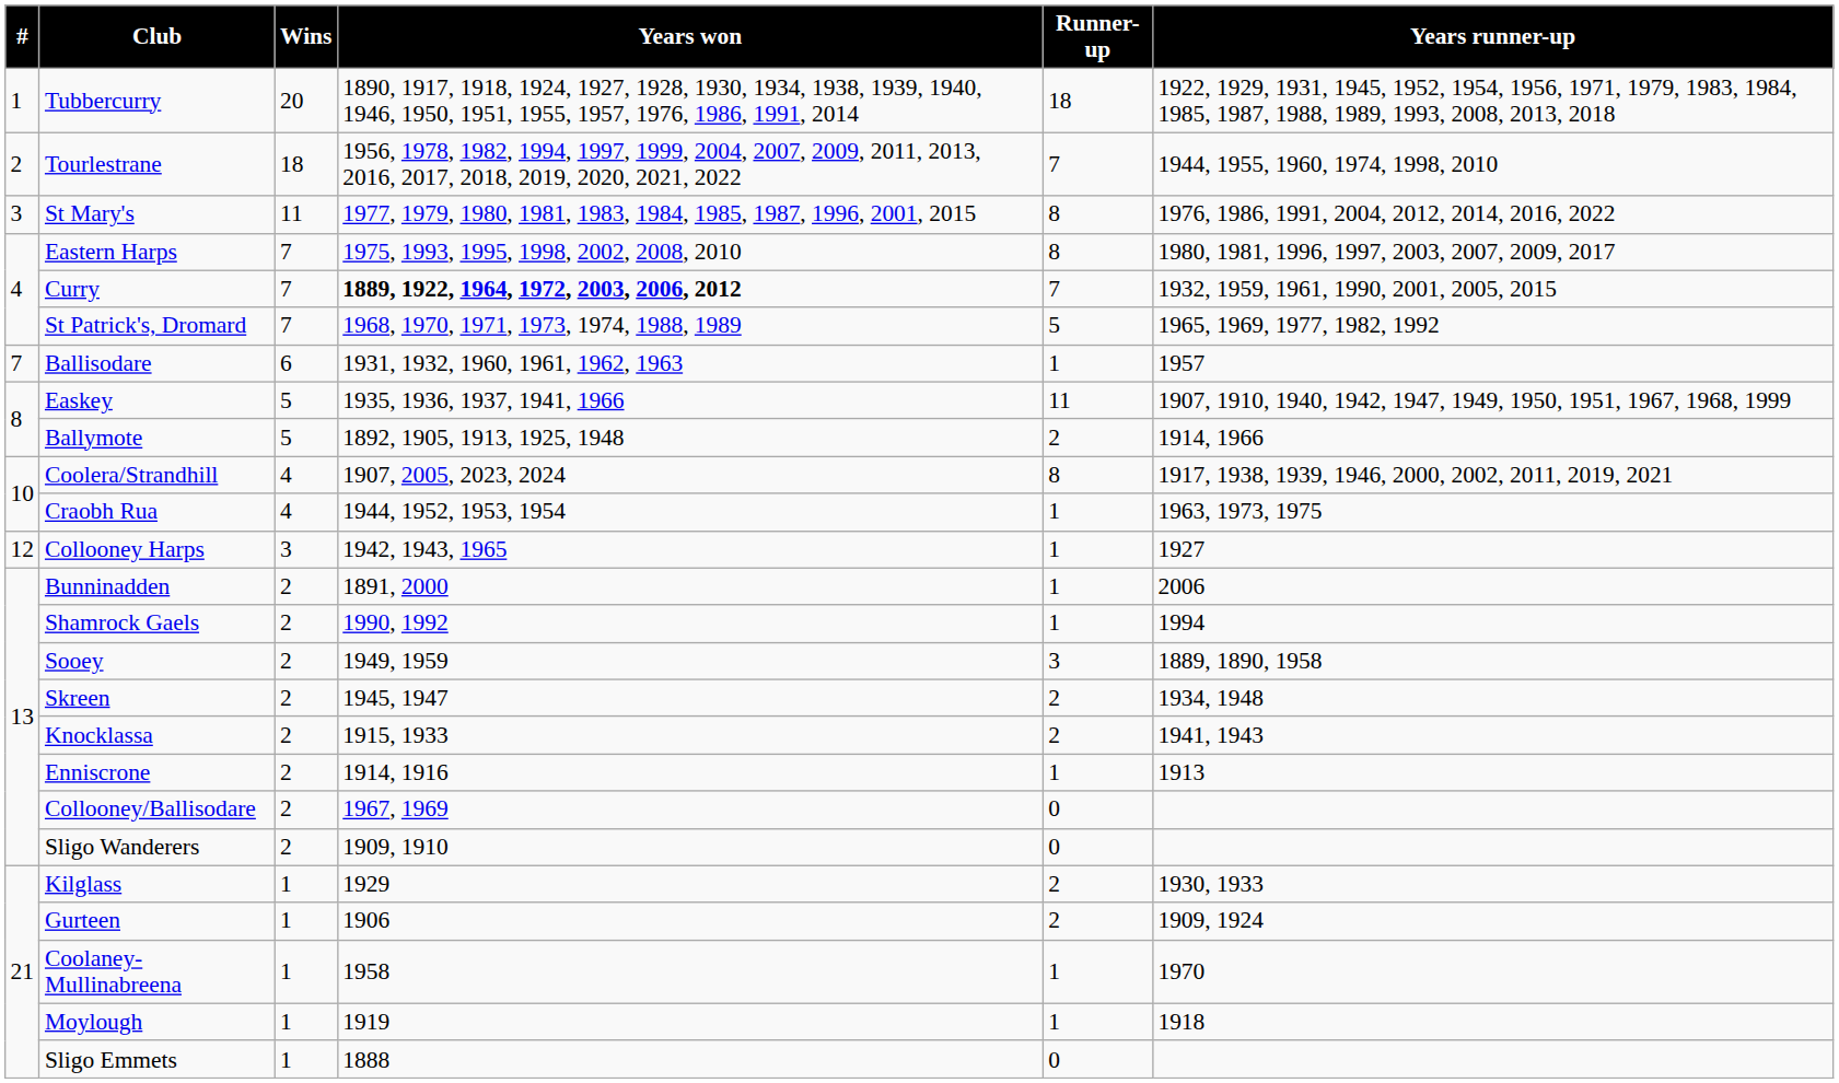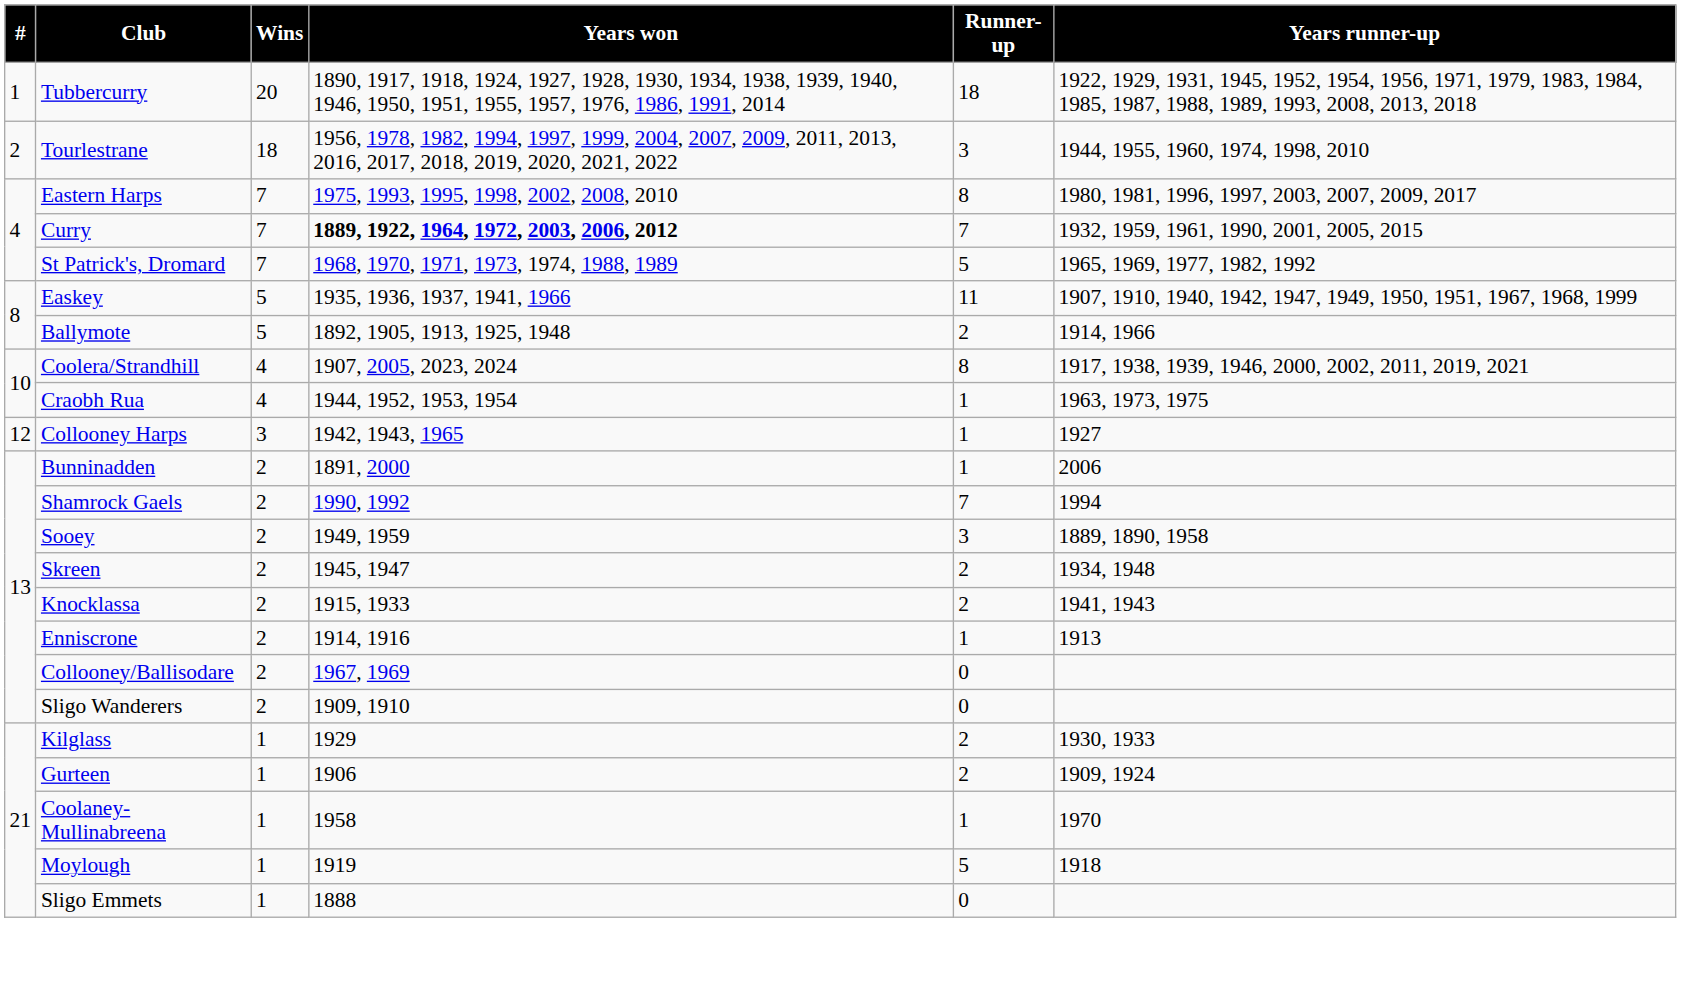Tourlestrane | Runner-up: 7 -> 3
- row: 3 | St Mary's | 11 | 1977, 1979, 1980, 1981, 1983, 1984, 1985, 1987, 1996, 2001, 2015 | 8 | 1976, 1986, 1991, 2004, 2012, 2014, 2016, 2022
- row: 7 | Ballisodare | 6 | 1931, 1932, 1960, 1961, 1962, 1963 | 1 | 1957
Shamrock Gaels | Runner-up: 1 -> 7
Moylough | Runner-up: 1 -> 5
